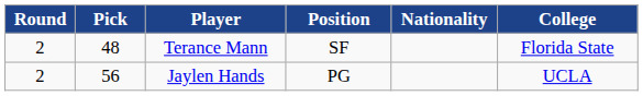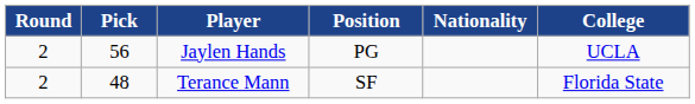rows swapped: Terance Mann <-> Jaylen Hands
